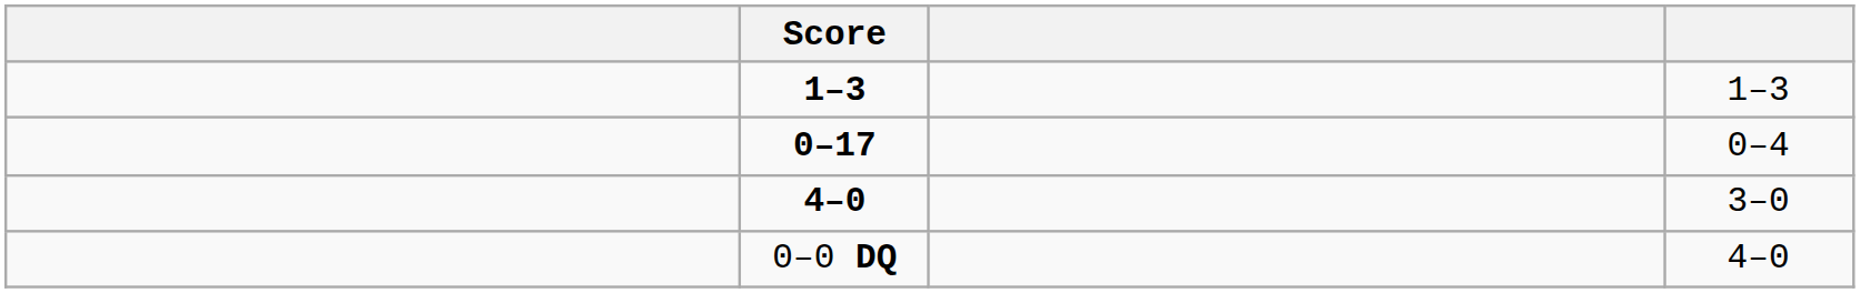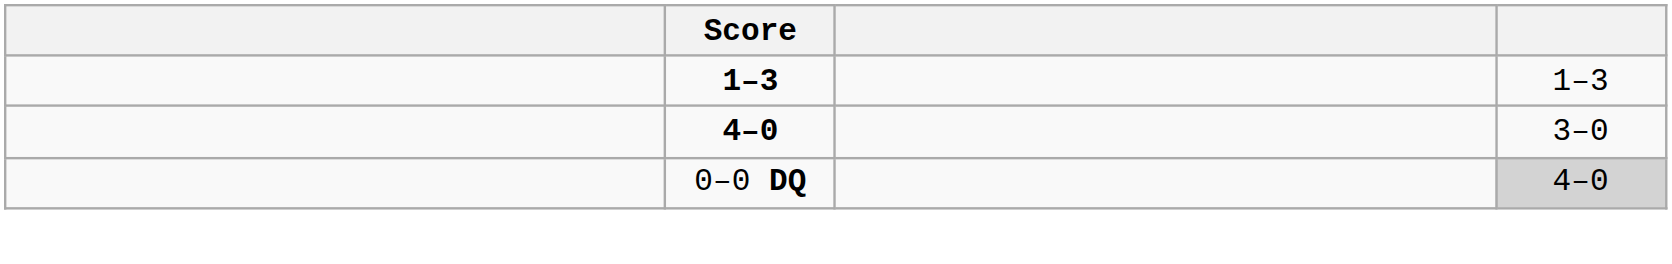- row: 0–17 | 0–4
0–0 DQ | column 4: no background -> lightgrey background
